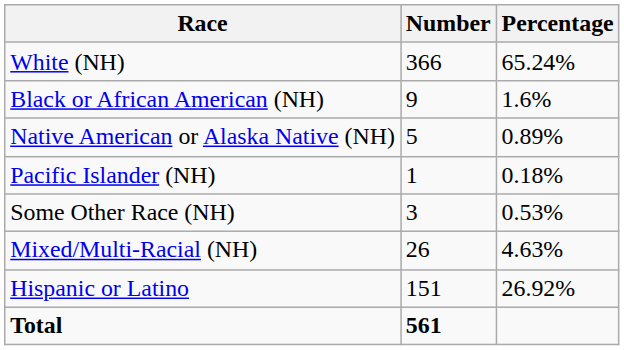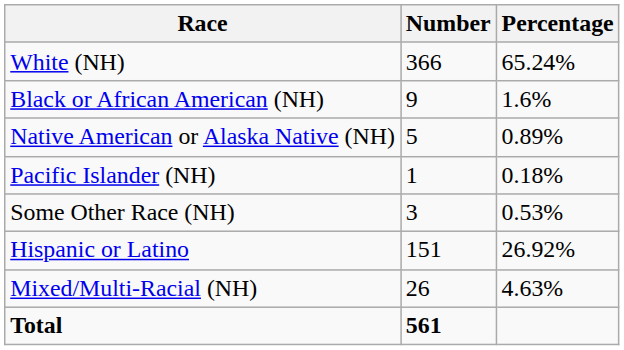rows swapped: Mixed/Multi-Racial (NH) <-> Hispanic or Latino
